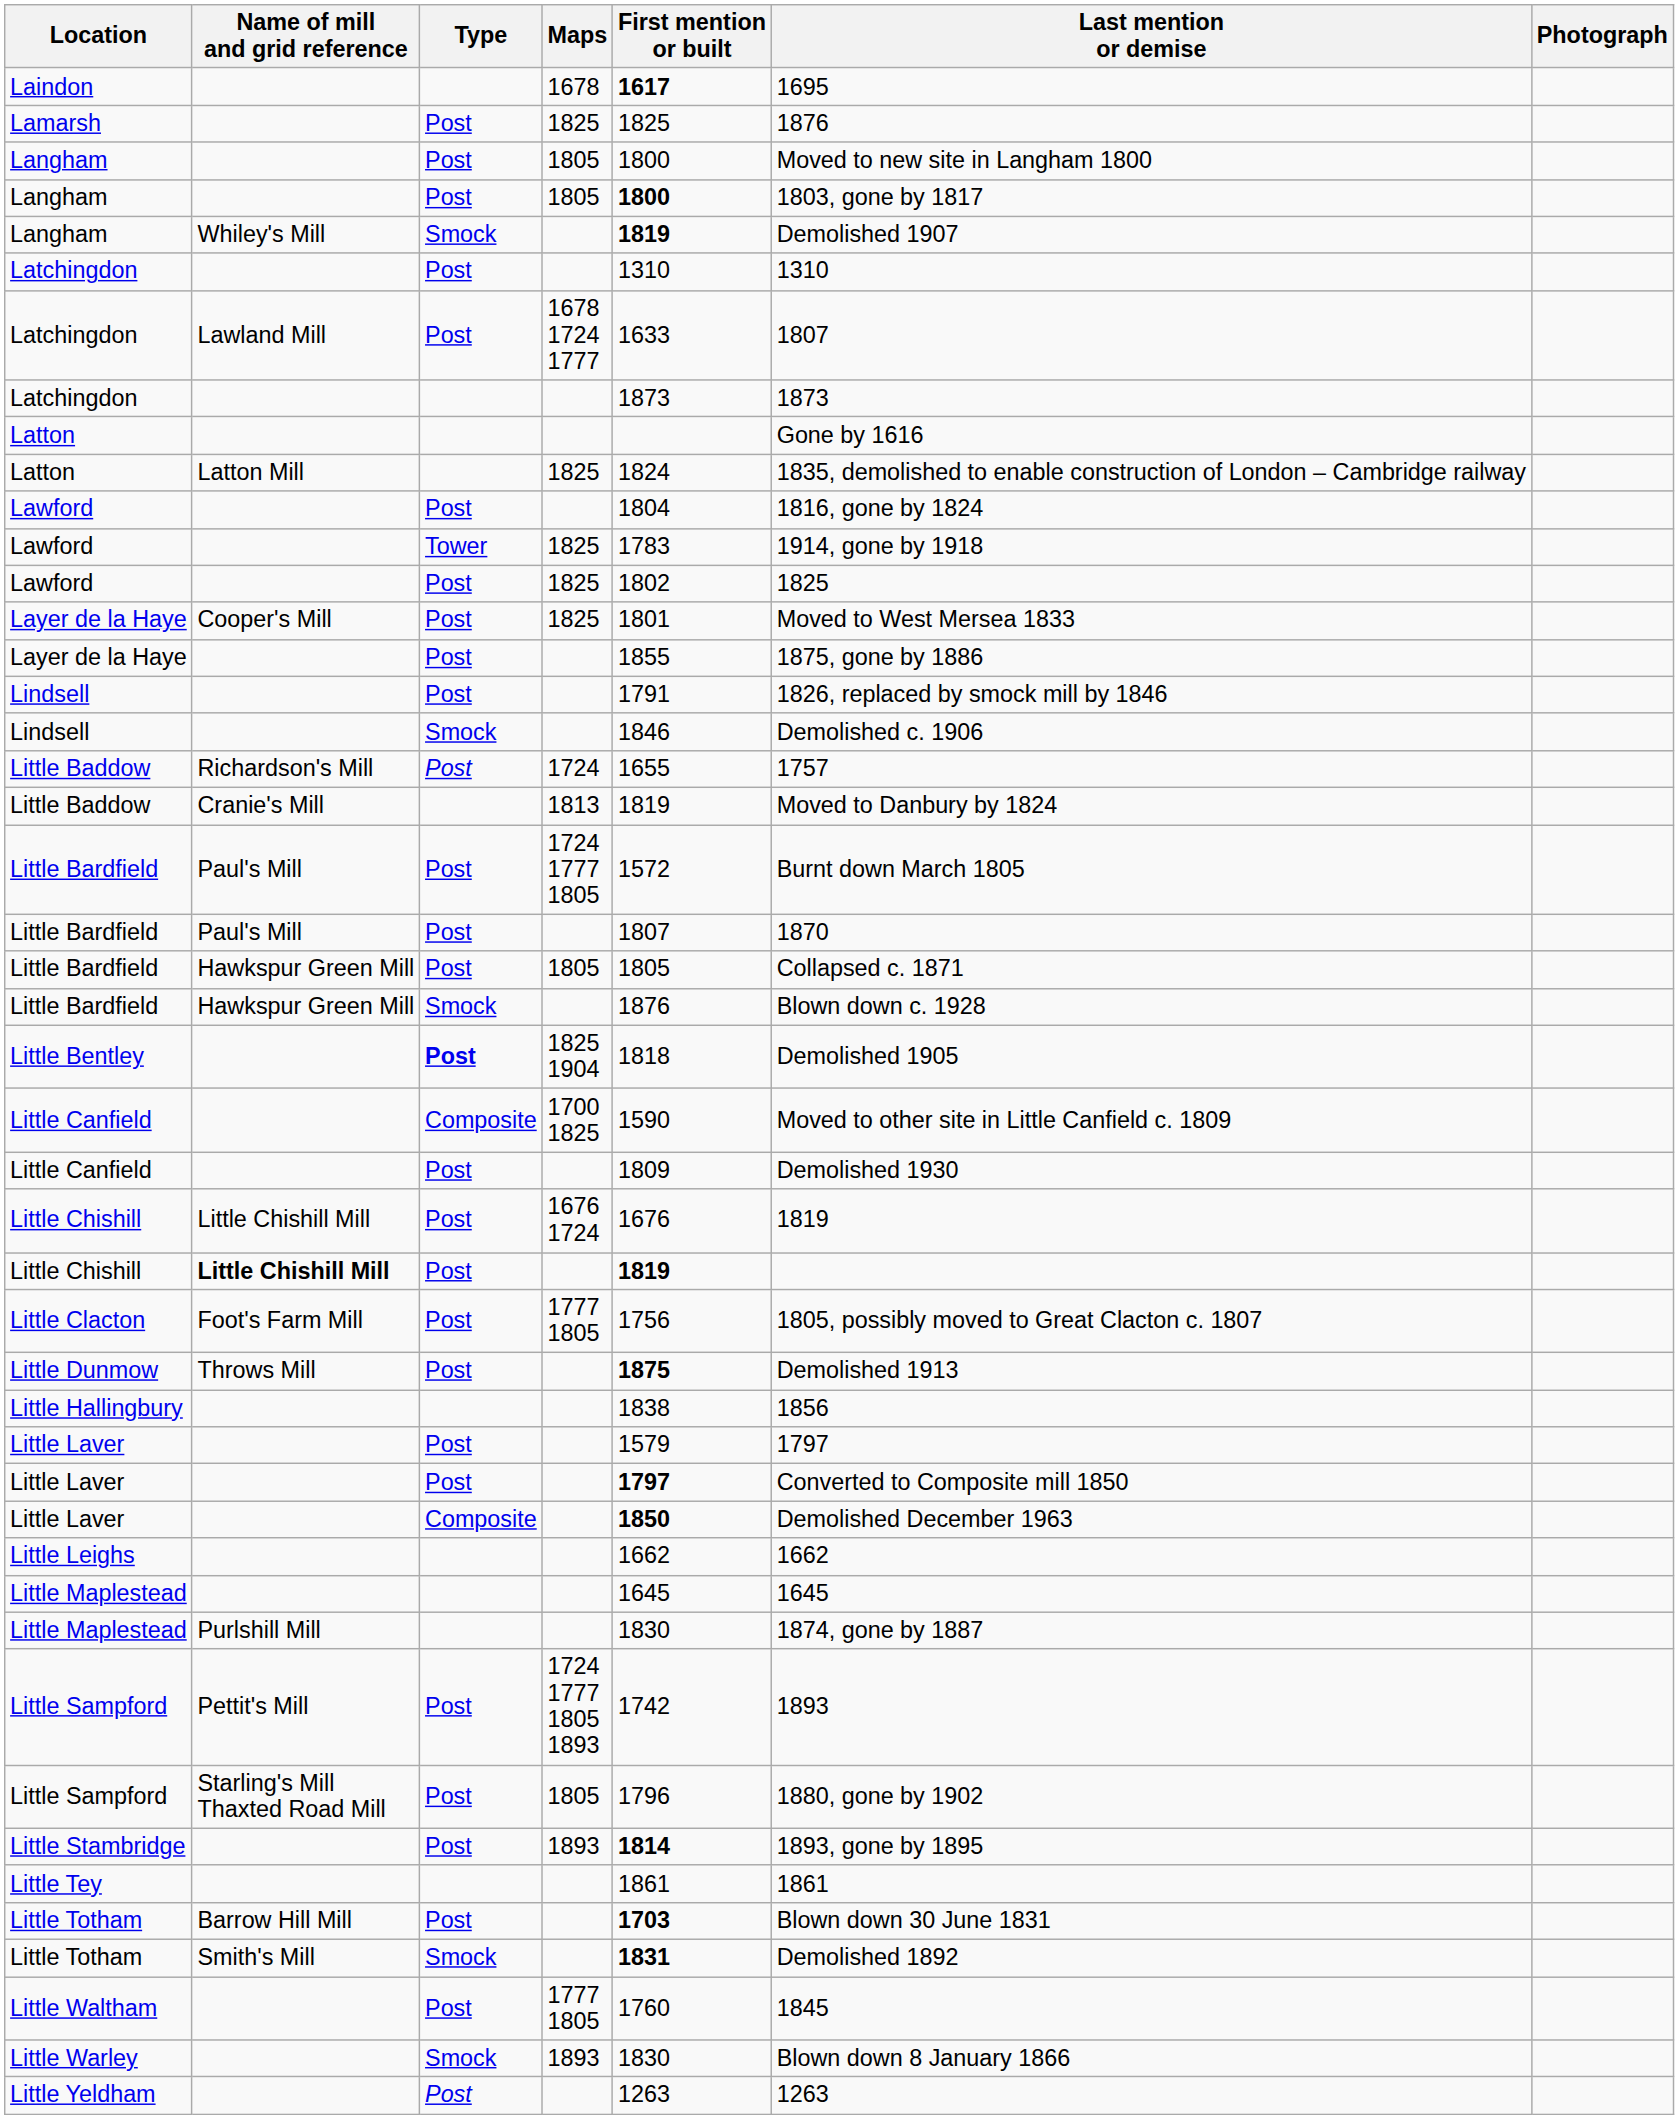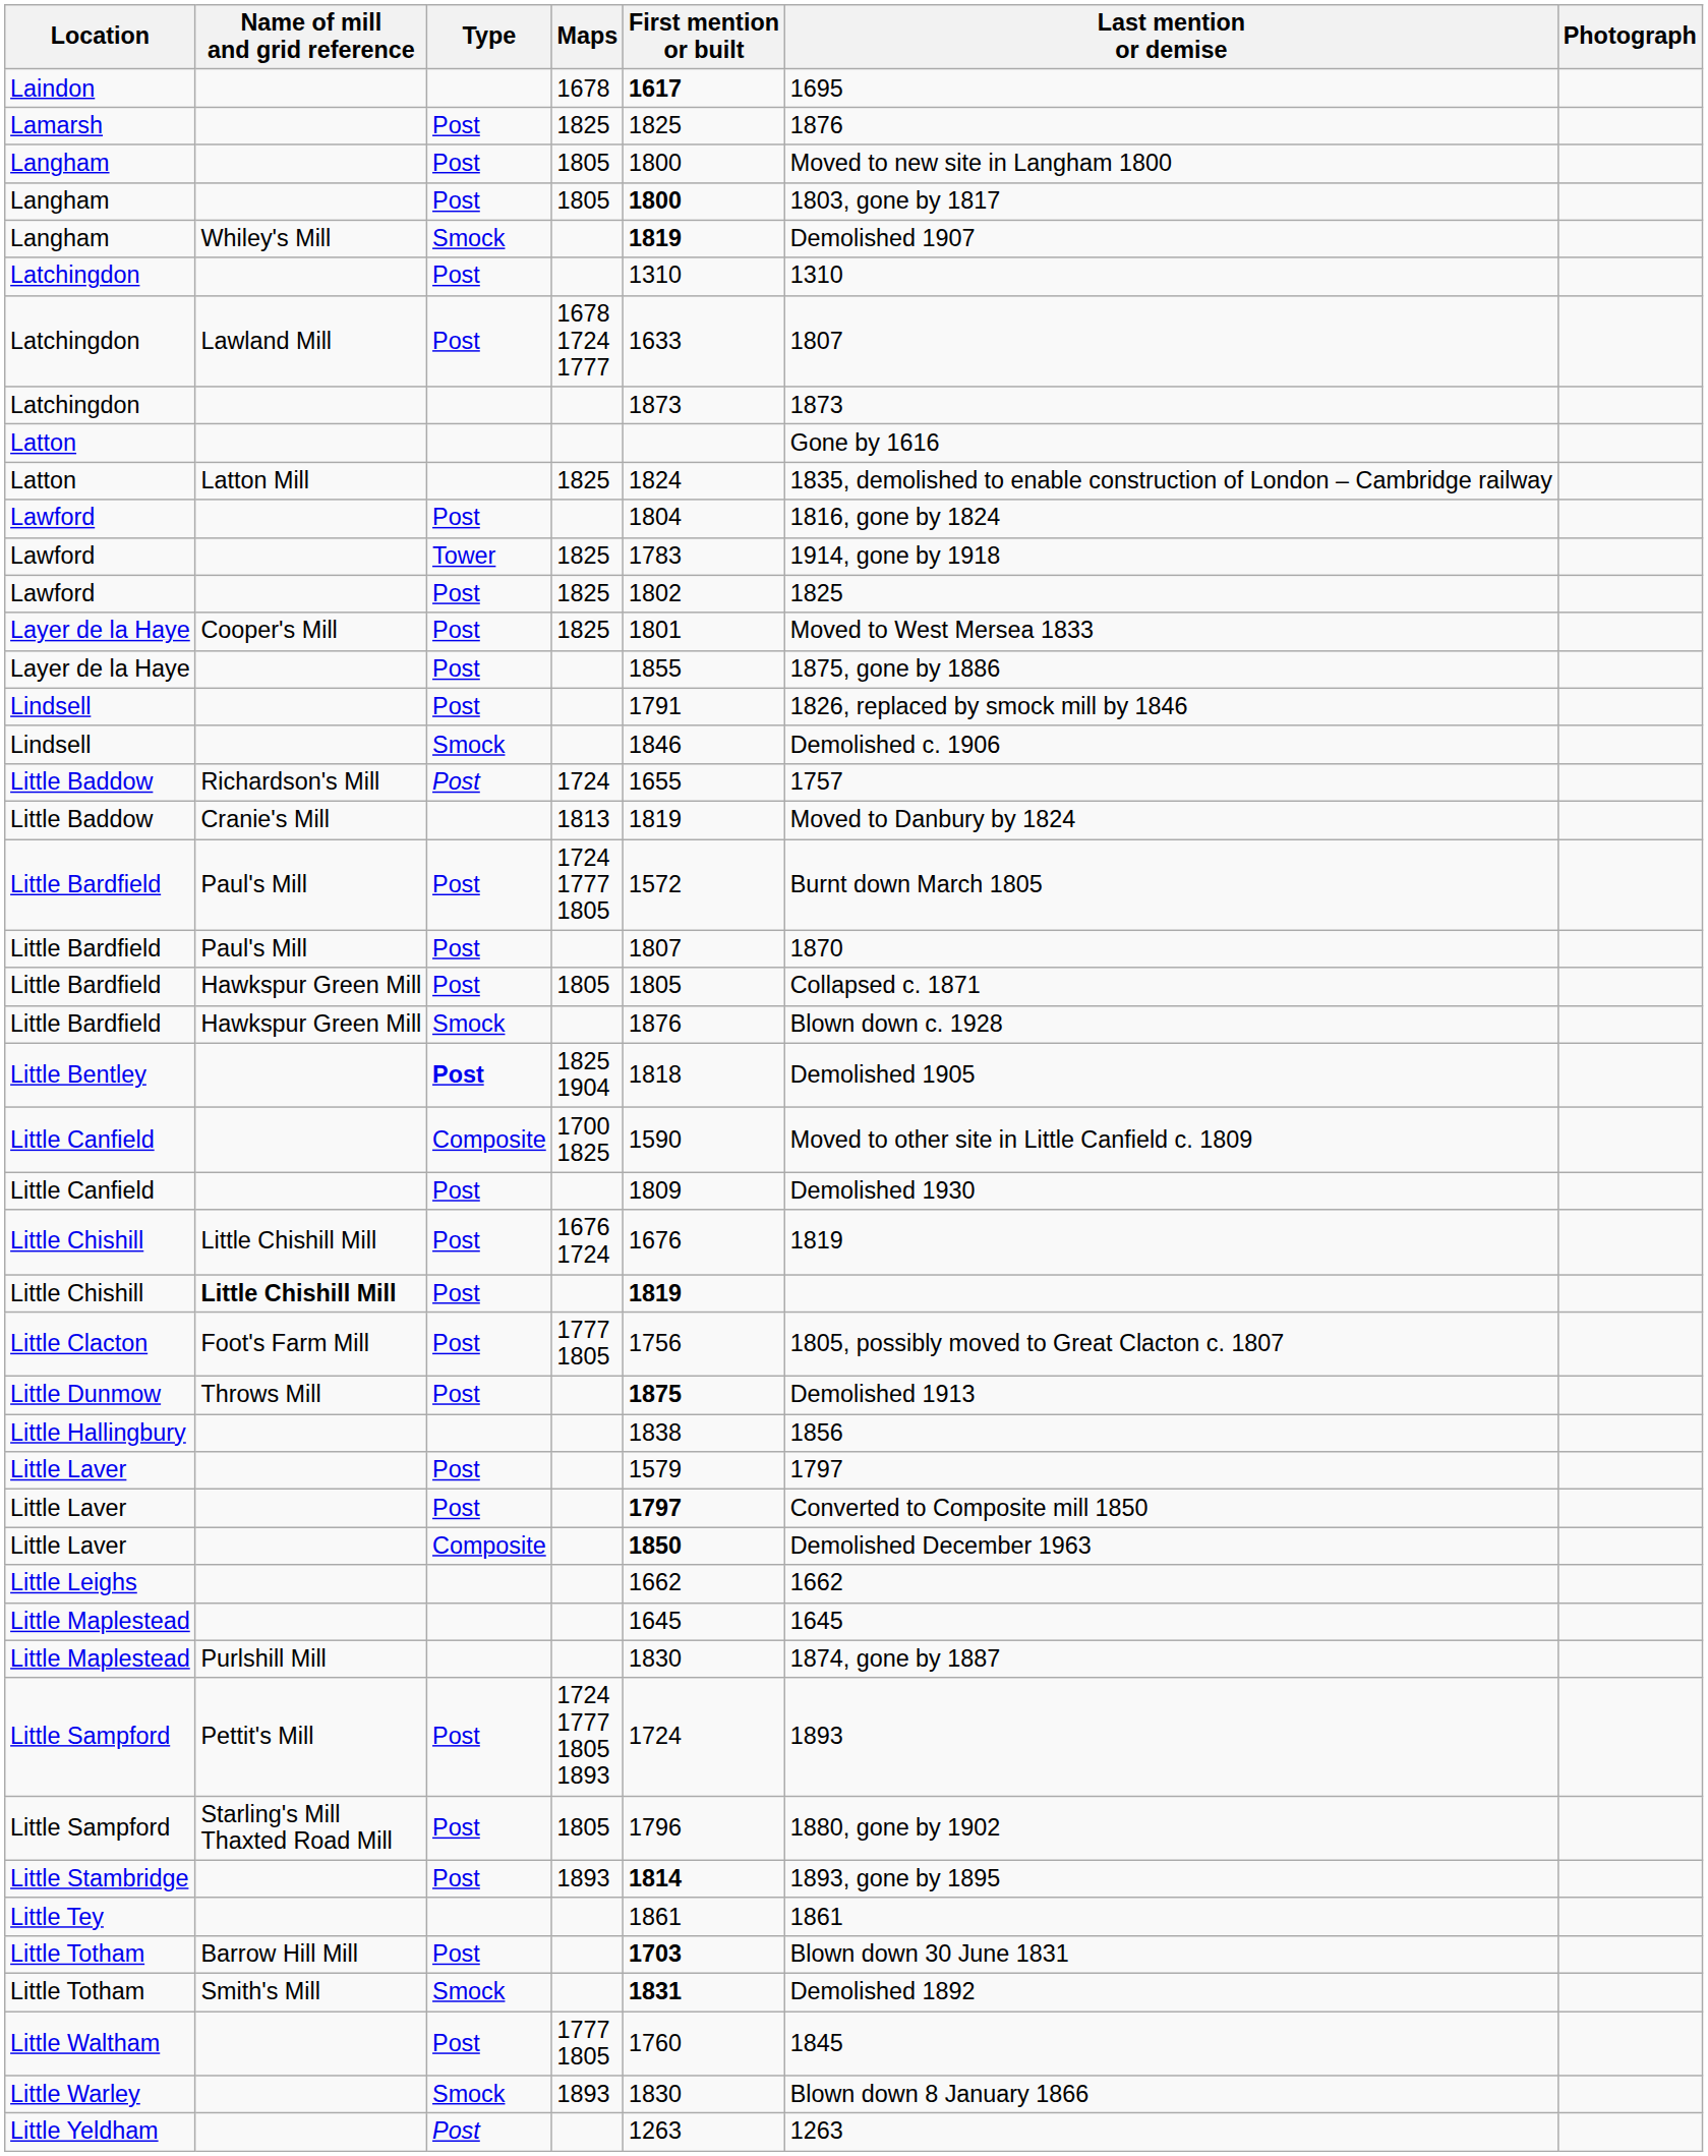Little Sampford / 1724 1777 1805 1893 | First mention or built: 1742 -> 1724
